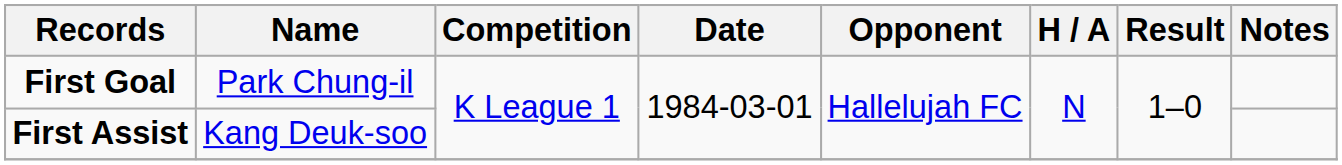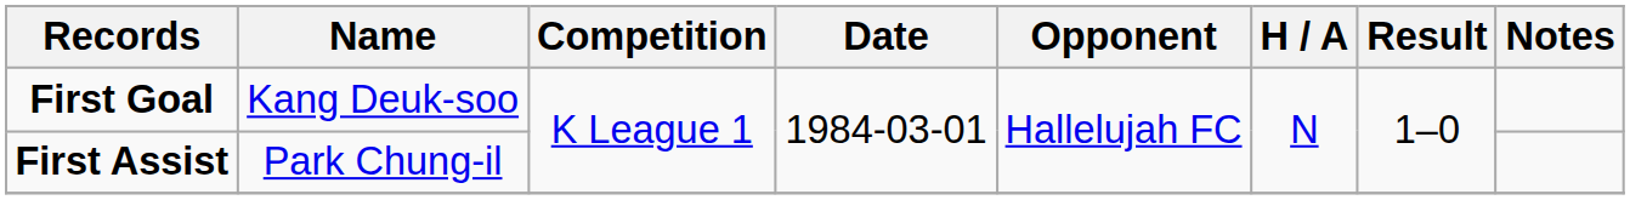First Goal | Name: Park Chung-il -> Kang Deuk-soo
First Assist | Name: Kang Deuk-soo -> Park Chung-il
